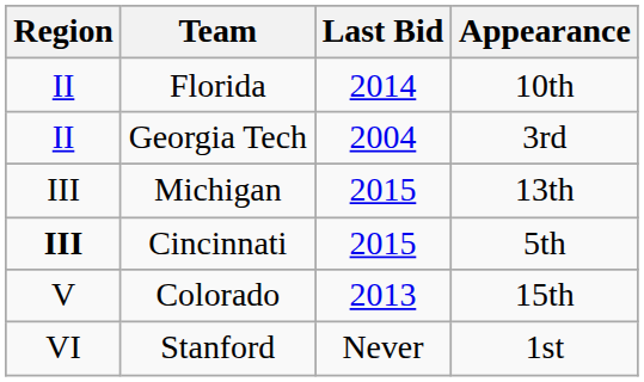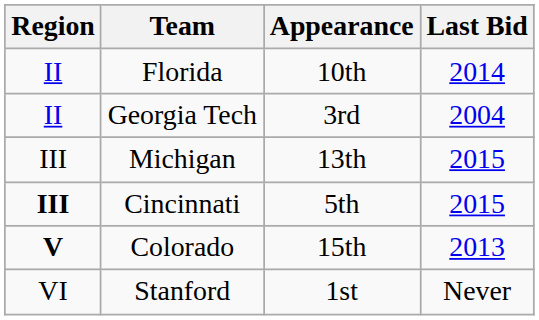columns swapped: Appearance <-> Last Bid
Colorado | Region: normal -> bold
